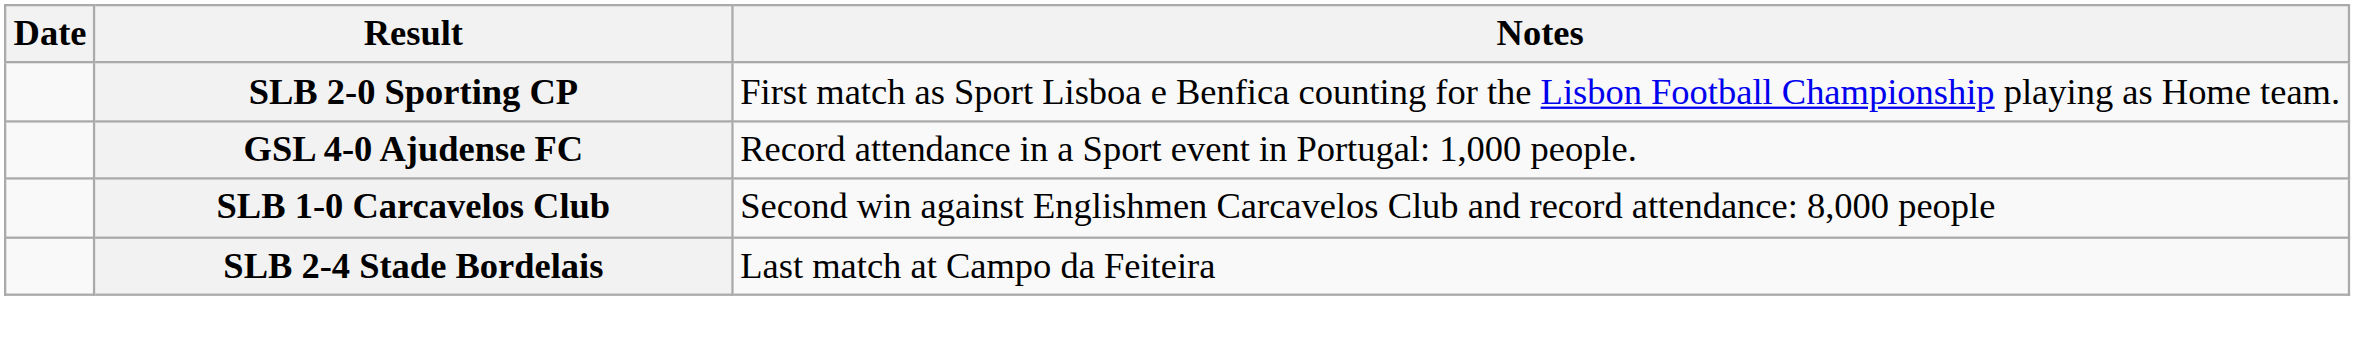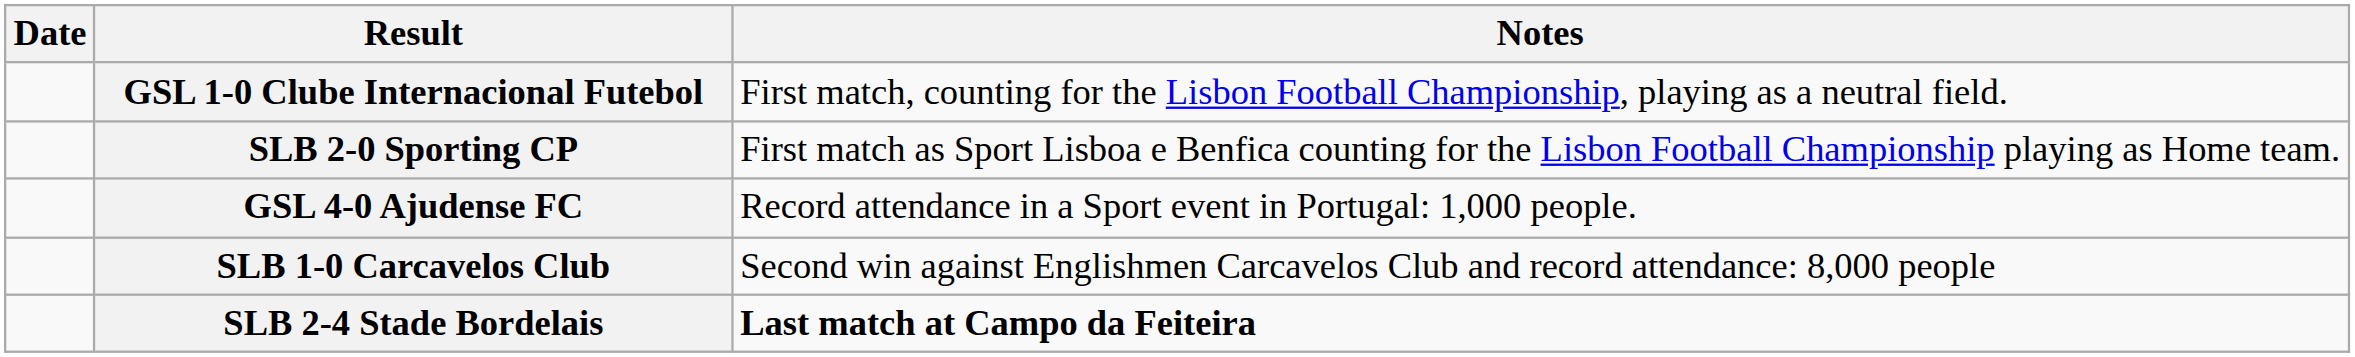+ row: GSL 1-0 Clube Internacional Futebol | First match, counting for the Lisbon Football Championship, playing as a neutral field.
SLB 2-4 Stade Bordelais | Notes: normal -> bold
